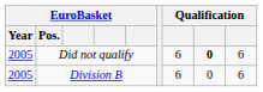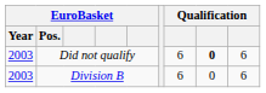Did not qualify | EuroBasket / Year: 2005 -> 2003
Division B | EuroBasket / Year: 2005 -> 2003
